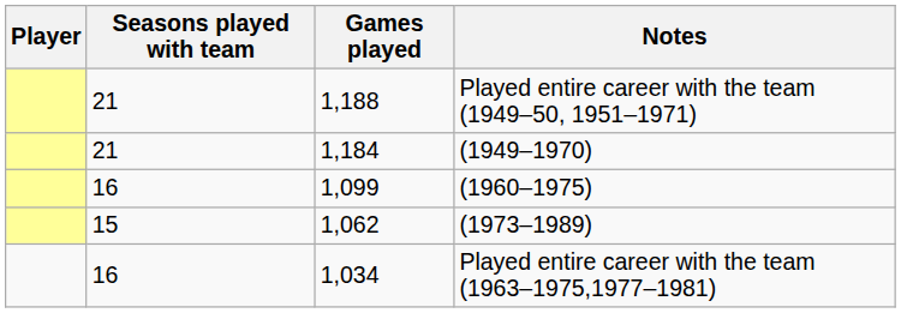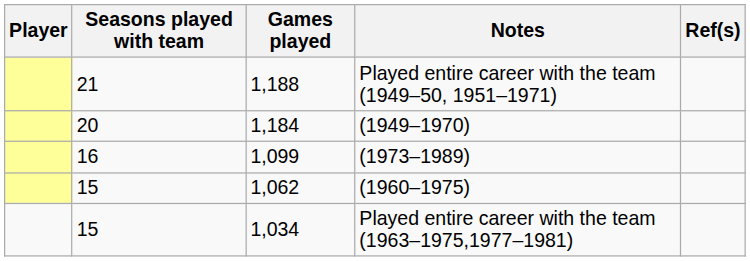+ column: Ref(s)
1,184 | Seasons played with team: 21 -> 20
1,099 | Notes: (1960–1975) -> (1973–1989)
1,062 | Notes: (1973–1989) -> (1960–1975)
1,034 | Seasons played with team: 16 -> 15
